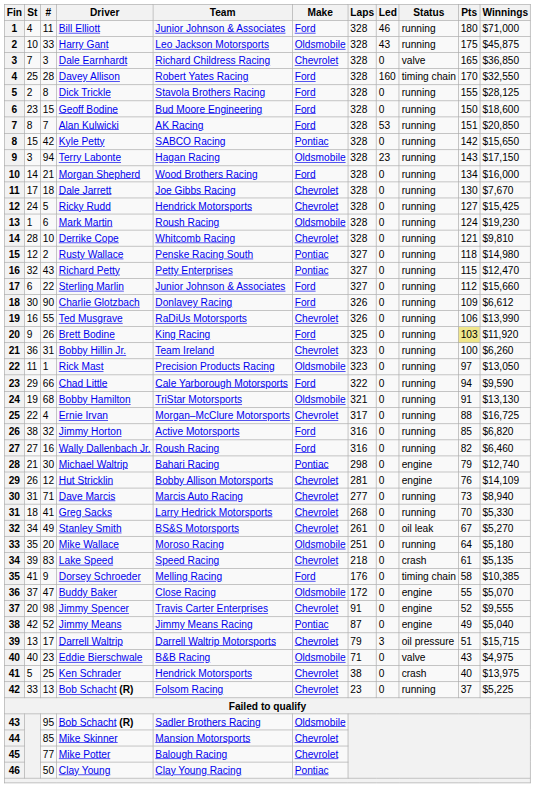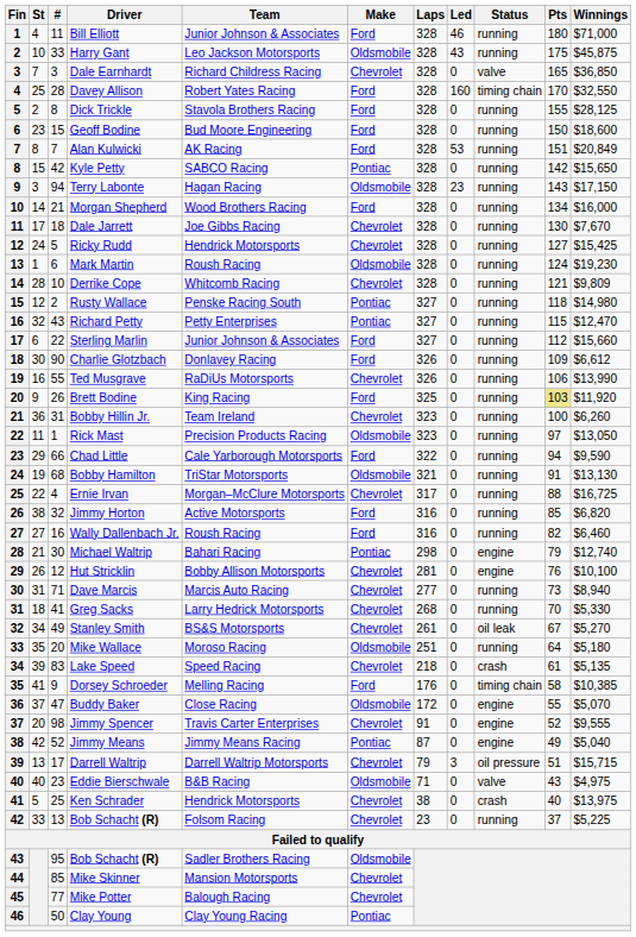Alan Kulwicki | Winnings: $20,850 -> $20,849
Derrike Cope | Winnings: $9,810 -> $9,809
Hut Stricklin | Winnings: $14,109 -> $10,100
